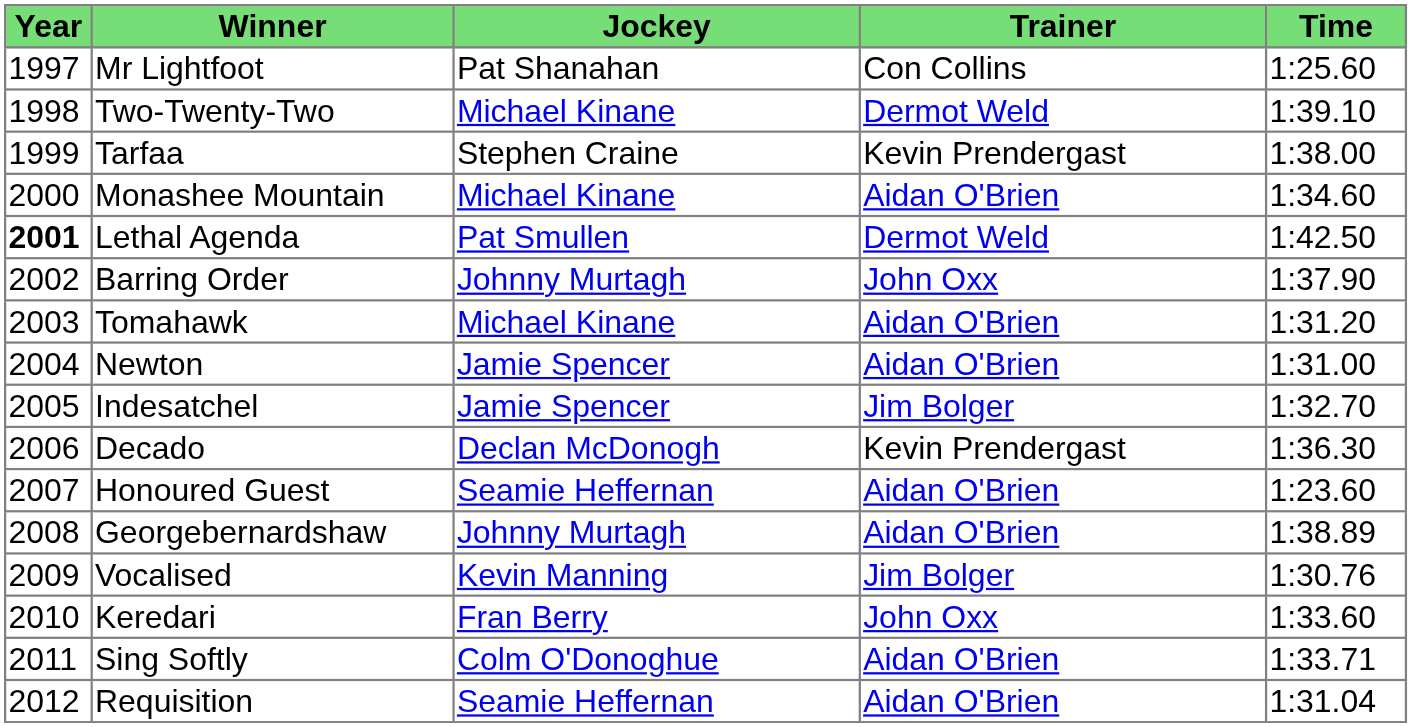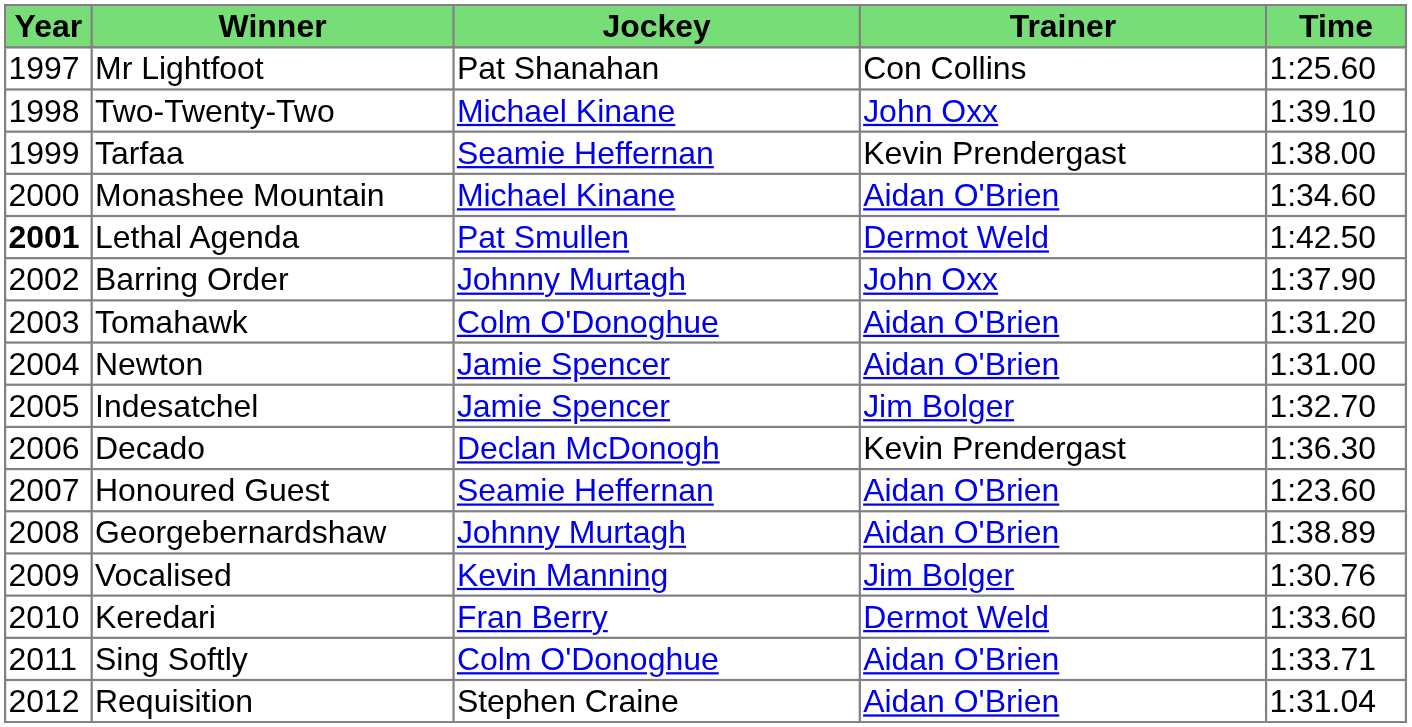Two-Twenty-Two | Trainer: Dermot Weld -> John Oxx
Tarfaa | Jockey: Stephen Craine -> Seamie Heffernan
Tomahawk | Jockey: Michael Kinane -> Colm O'Donoghue
Keredari | Trainer: John Oxx -> Dermot Weld
Requisition | Jockey: Seamie Heffernan -> Stephen Craine
